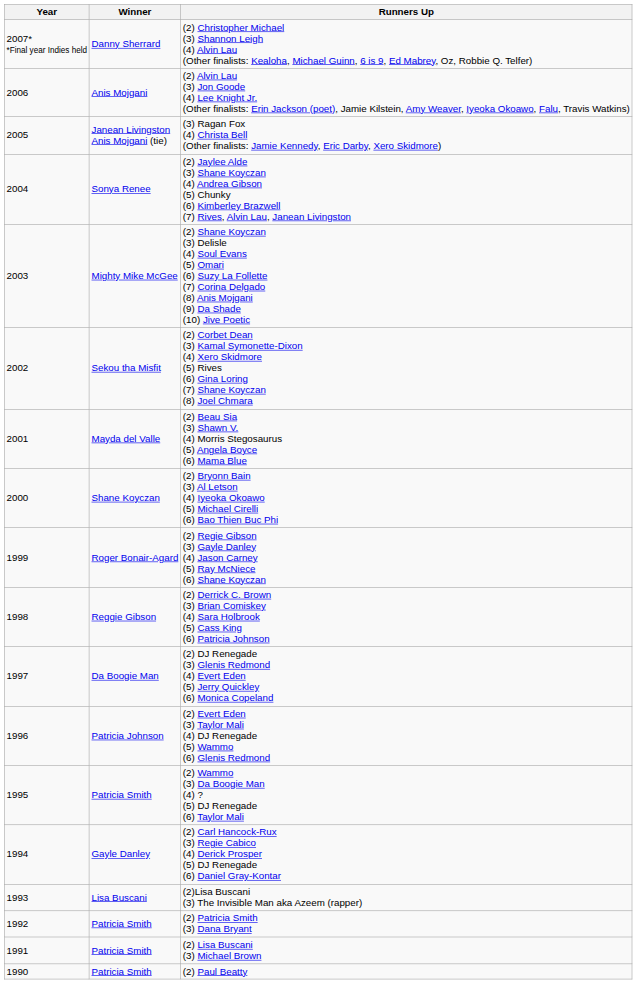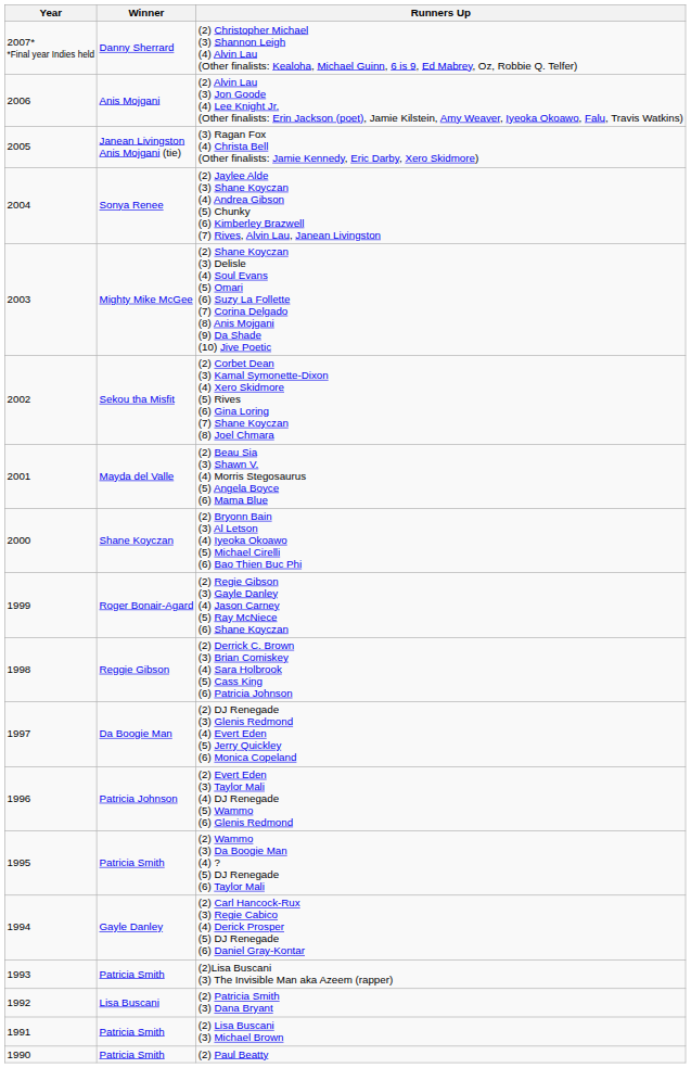(2)Lisa Buscani (3) The Invisible Man aka Azeem (rapper) | Winner: Lisa Buscani -> Patricia Smith
(2) Patricia Smith (3) Dana Bryant | Winner: Patricia Smith -> Lisa Buscani
